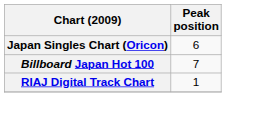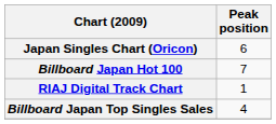+ row: Billboard Japan Top Singles Sales | 4
